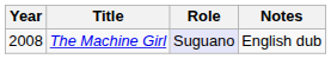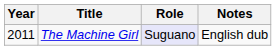The Machine Girl | Year: 2008 -> 2011
